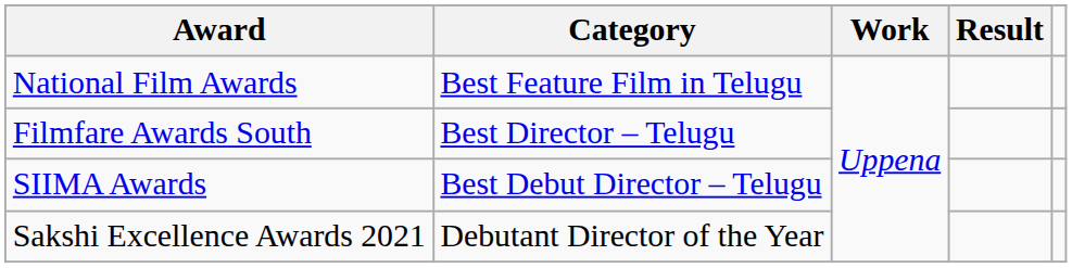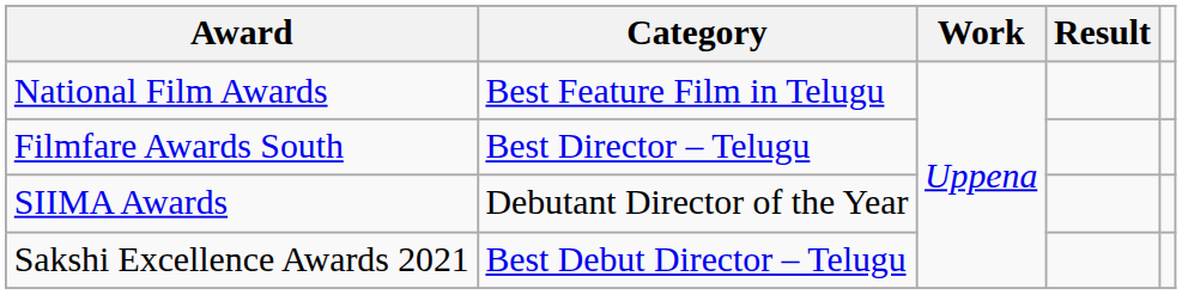SIIMA Awards | Category: Best Debut Director – Telugu -> Debutant Director of the Year
Sakshi Excellence Awards 2021 | Category: Debutant Director of the Year -> Best Debut Director – Telugu
